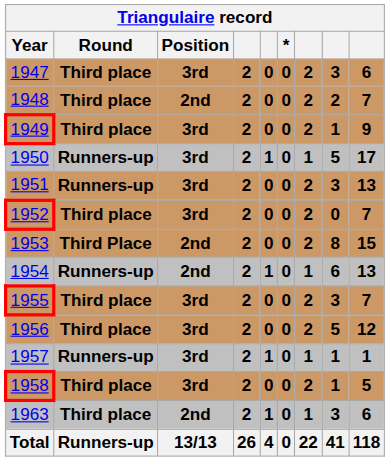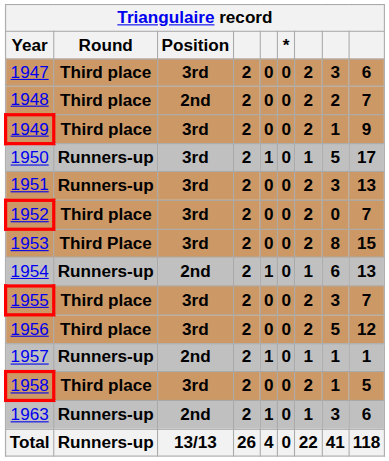1953 | Position: 2nd -> 3rd
1957 | Position: 3rd -> 2nd
1963 | Round: Third place -> Runners-up
